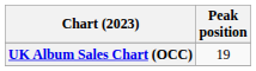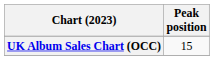UK Album Sales Chart (OCC) | Peak position: 19 -> 15
